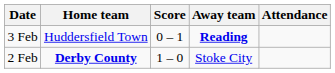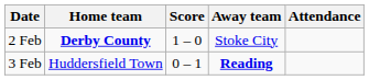rows swapped: 2 Feb <-> 3 Feb
